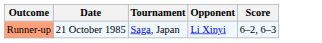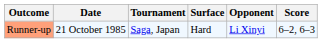+ column: Surface | Hard
